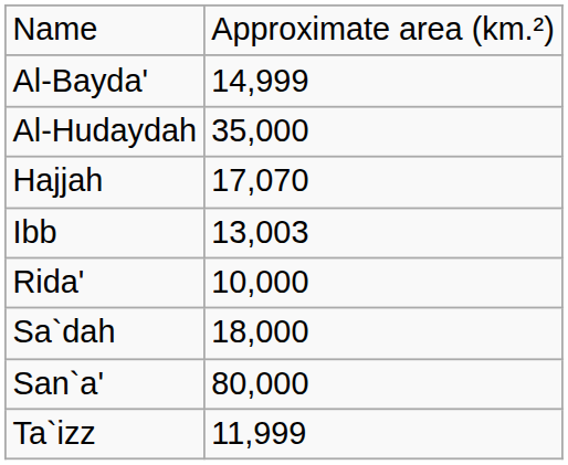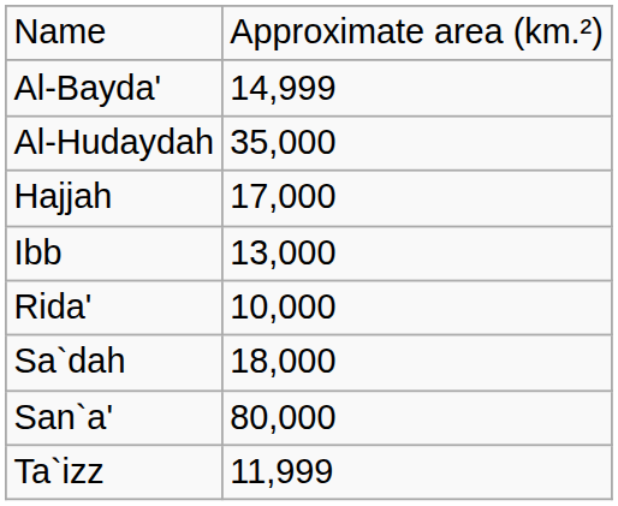Hajjah | column 2: 17,070 -> 17,000
Ibb | column 2: 13,003 -> 13,000
